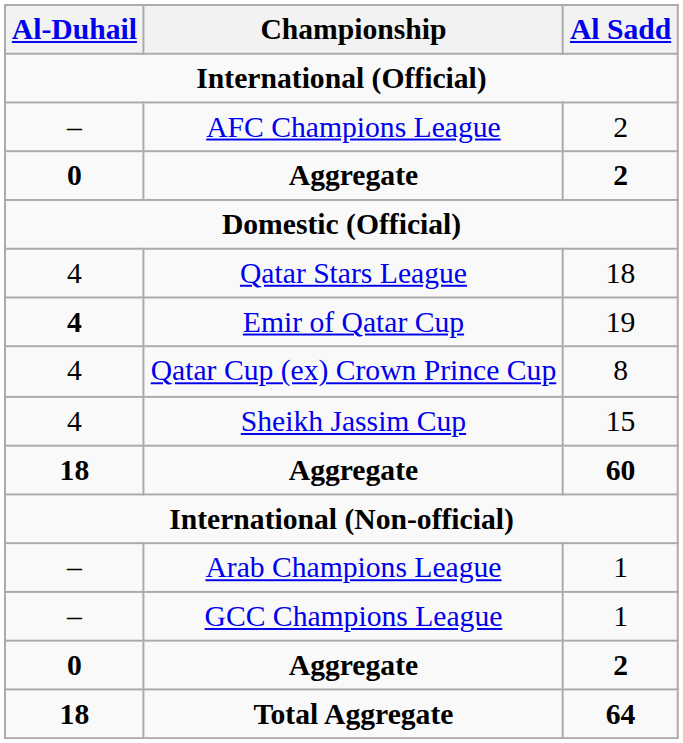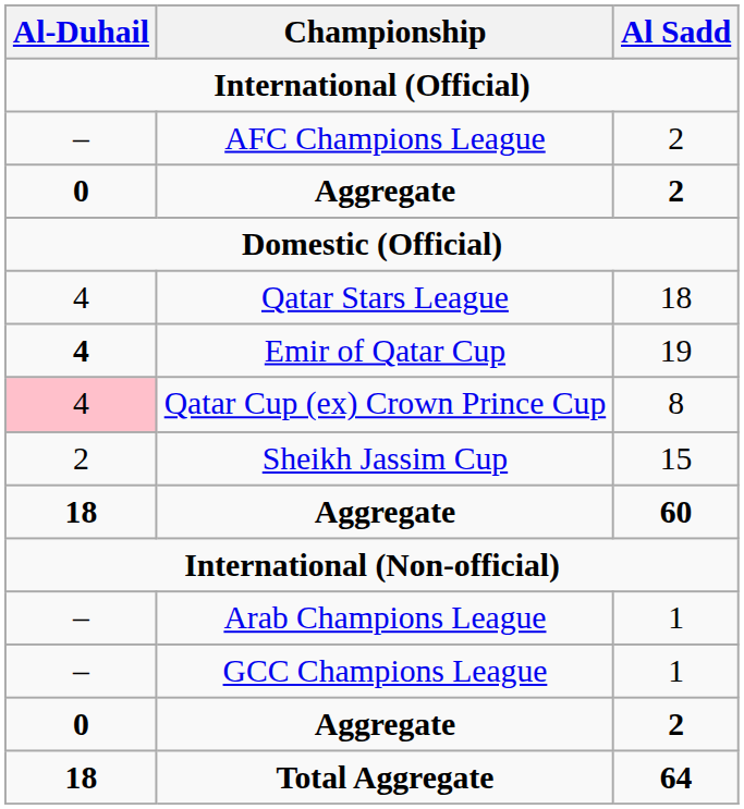Qatar Cup (ex) Crown Prince Cup | Al-Duhail: no background -> pink background
Sheikh Jassim Cup | Al-Duhail: 4 -> 2
